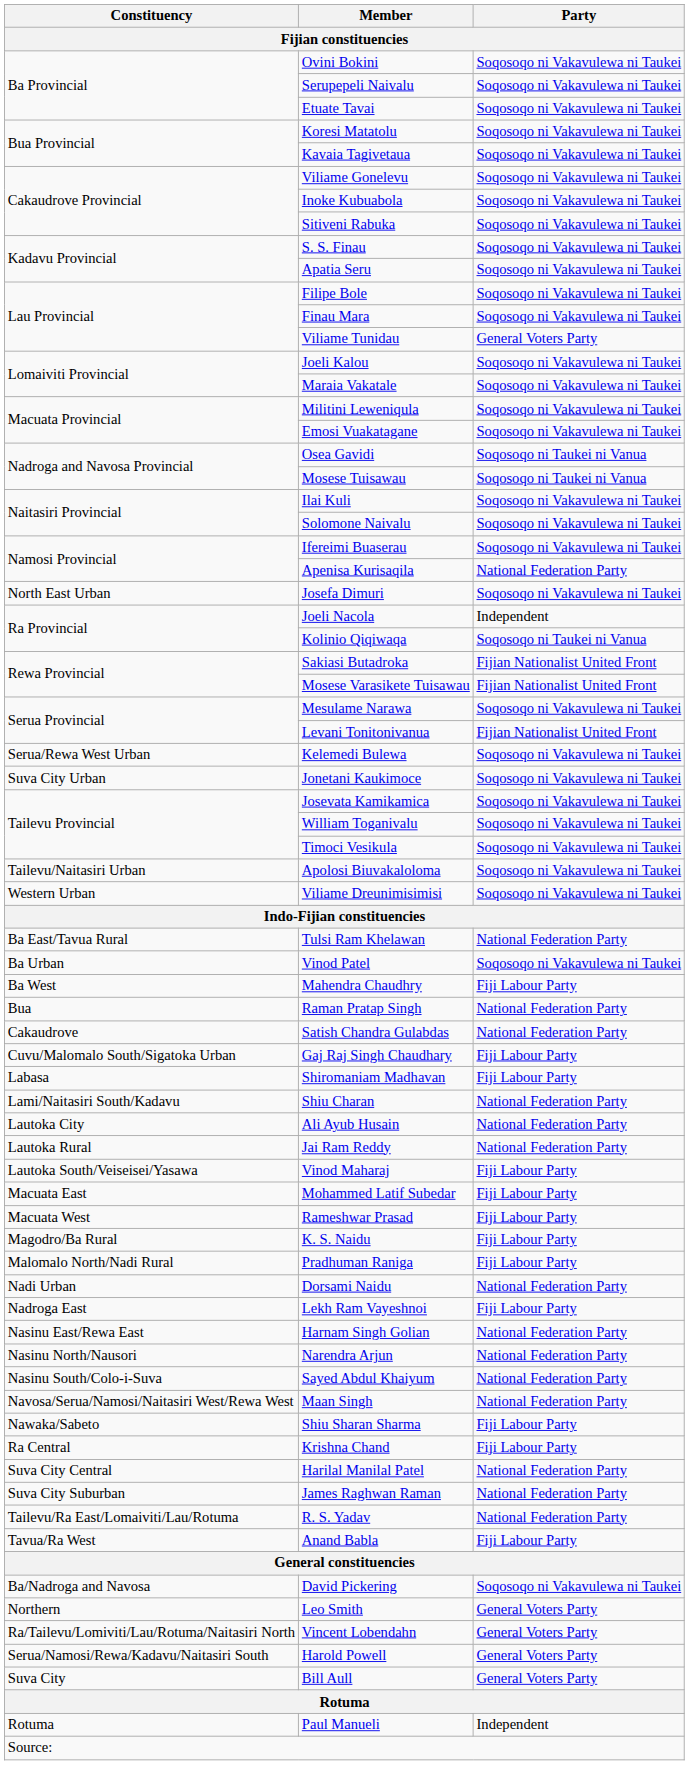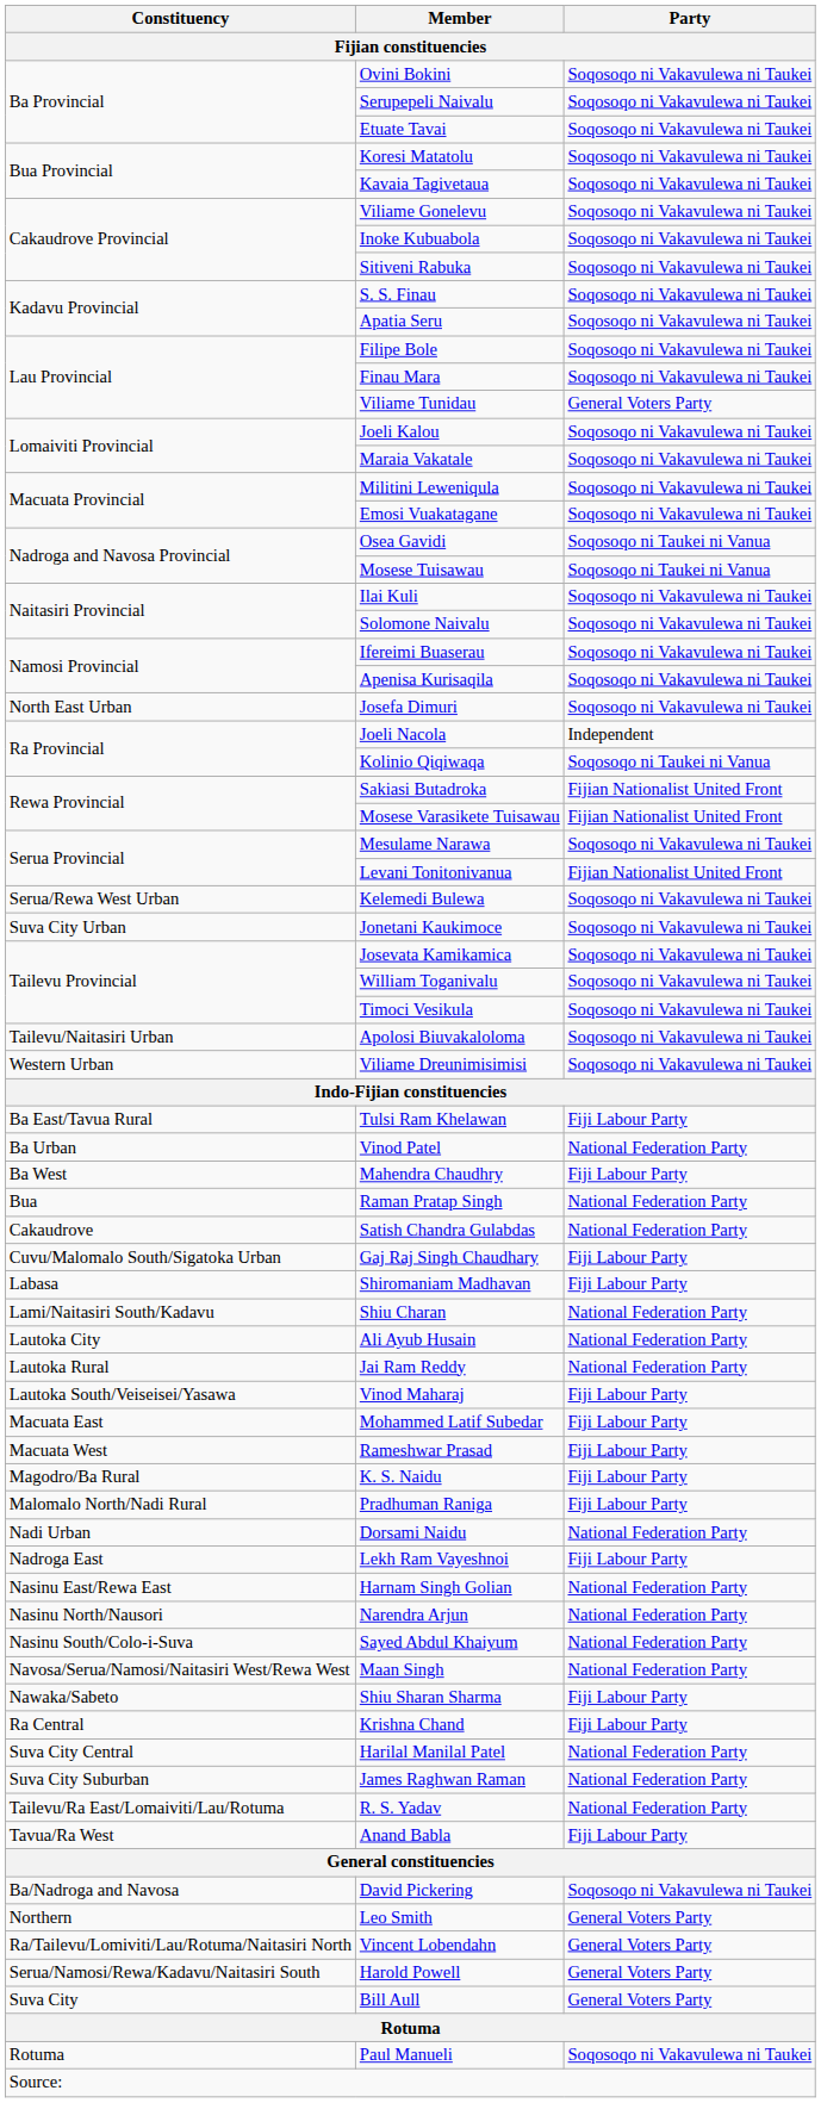Apenisa Kurisaqila | Party: National Federation Party -> Soqosoqo ni Vakavulewa ni Taukei
Tulsi Ram Khelawan | Party: National Federation Party -> Fiji Labour Party
Vinod Patel | Party: Soqosoqo ni Vakavulewa ni Taukei -> National Federation Party
Paul Manueli | Party: Independent -> Soqosoqo ni Vakavulewa ni Taukei
